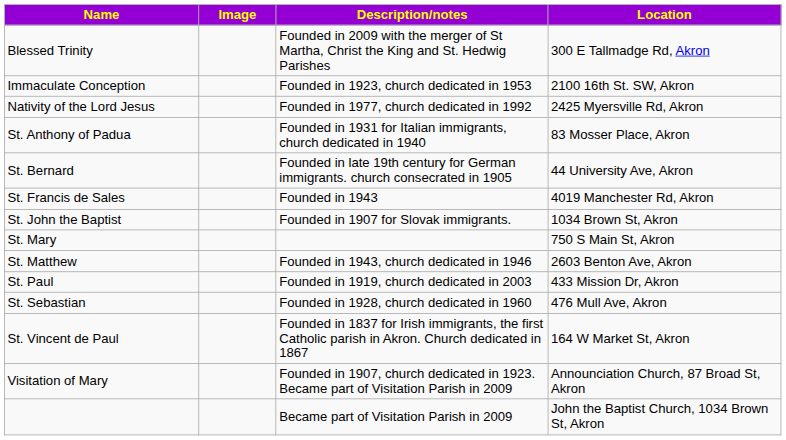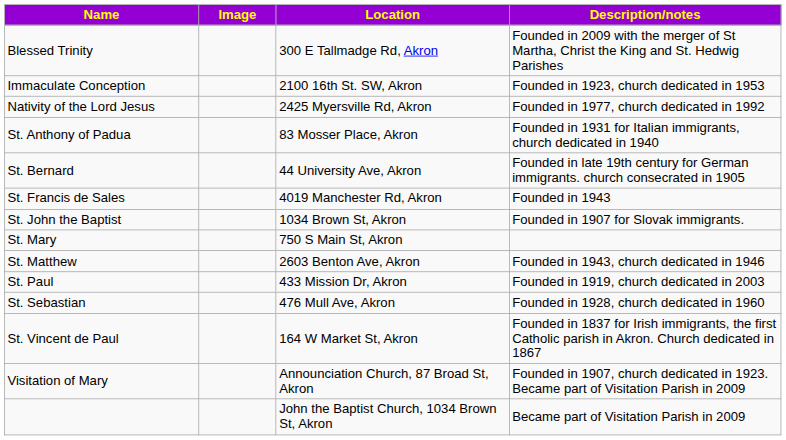columns swapped: Location <-> Description/notes
